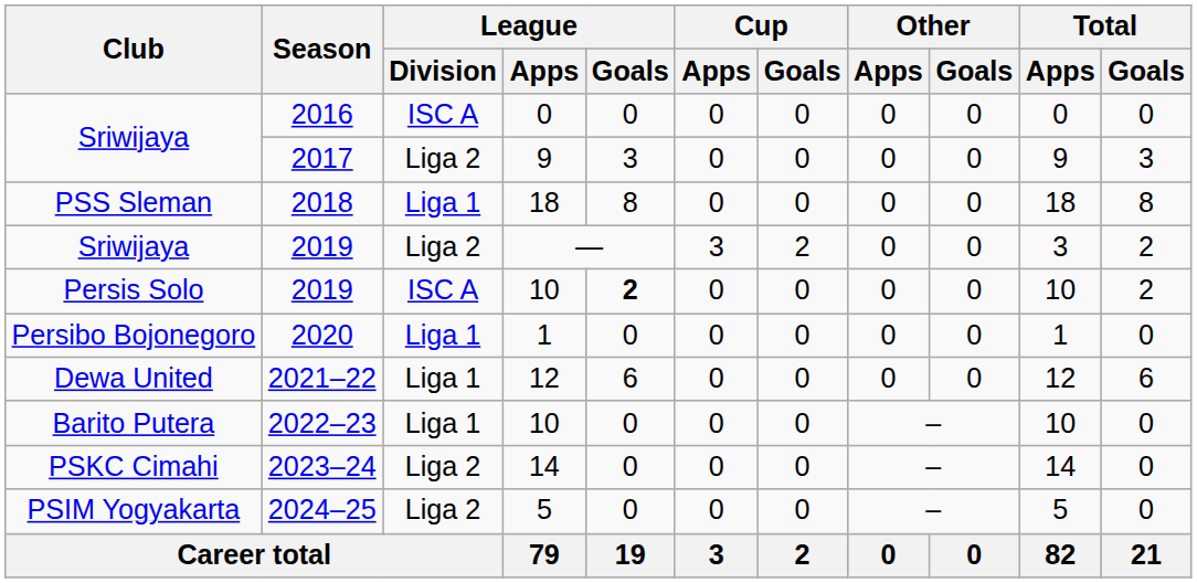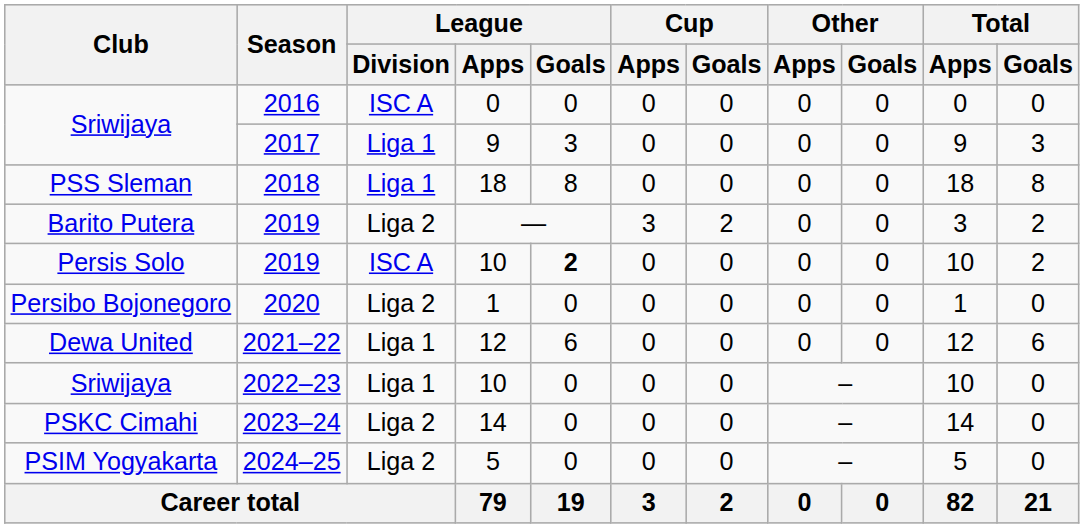2017 | League / Division: Liga 2 -> Liga 1
2019 / — | Club: Sriwijaya -> Barito Putera
2020 | League / Division: Liga 1 -> Liga 2
2022–23 | Club: Barito Putera -> Sriwijaya
